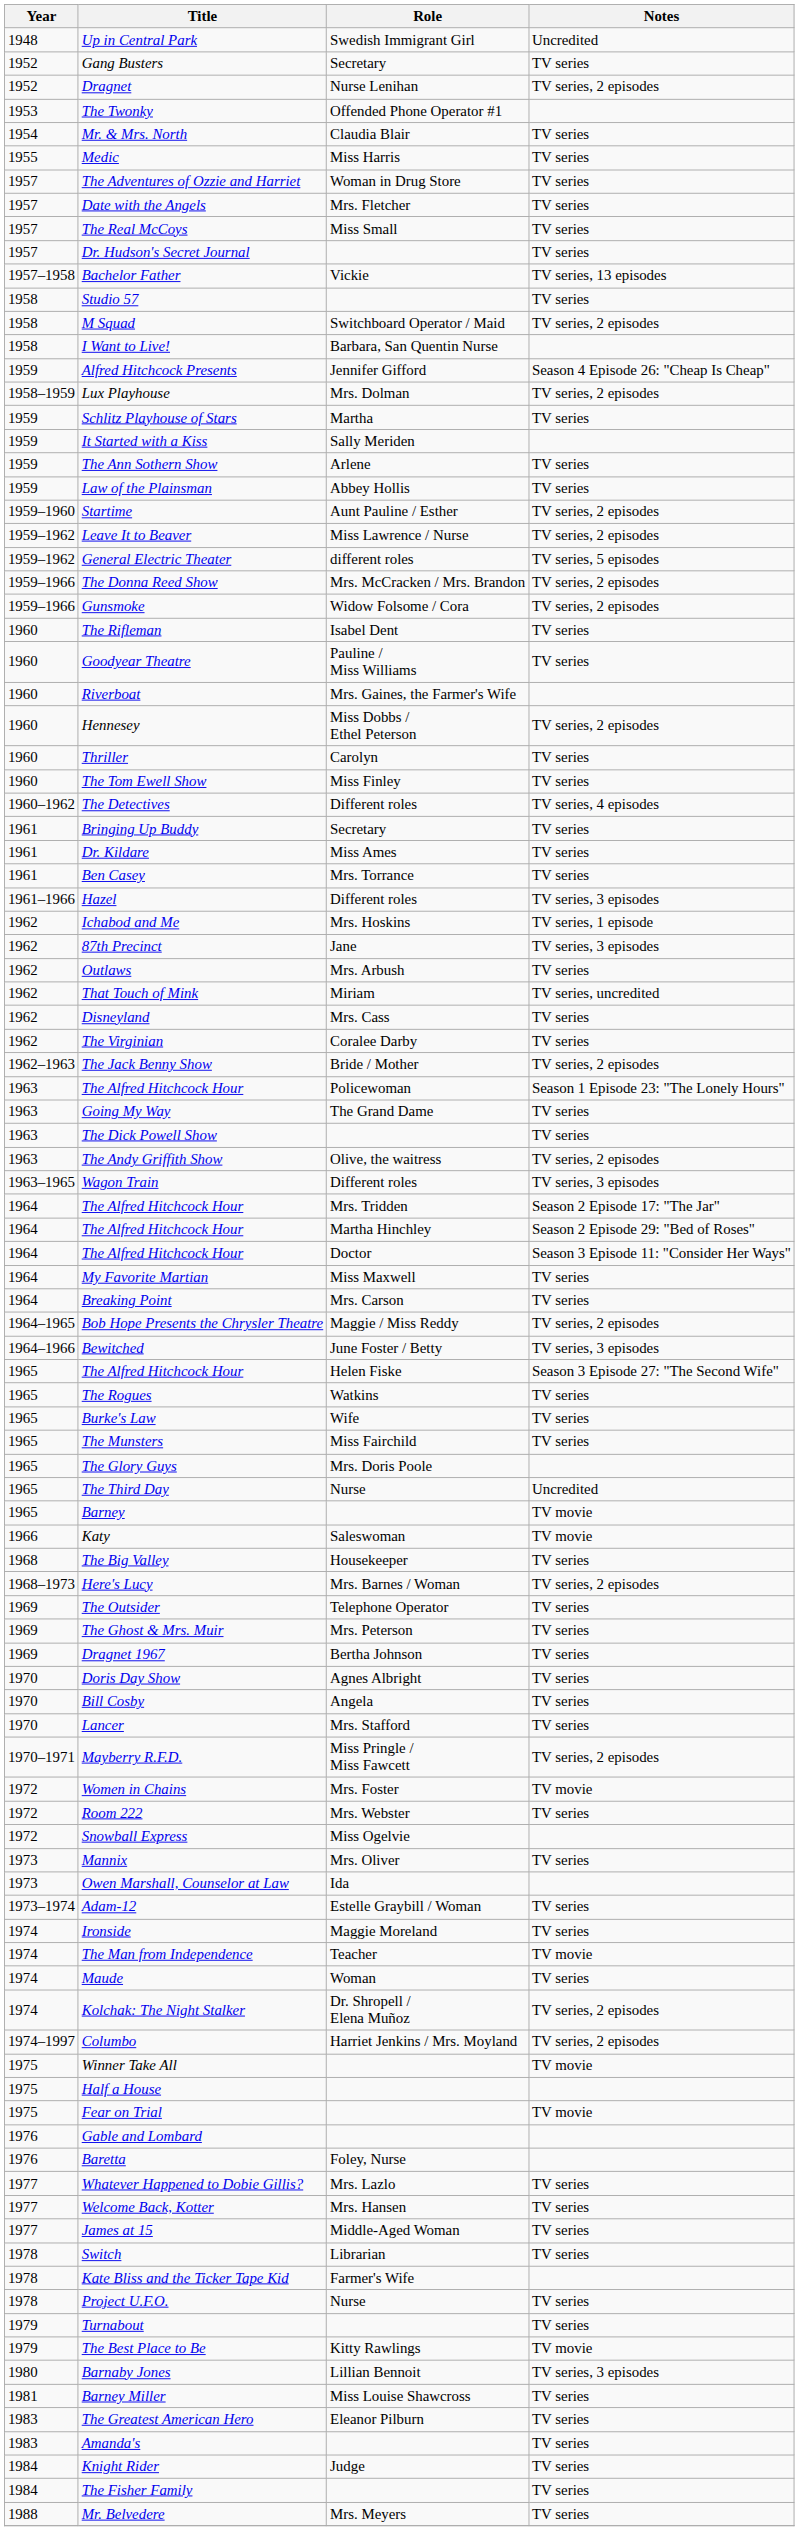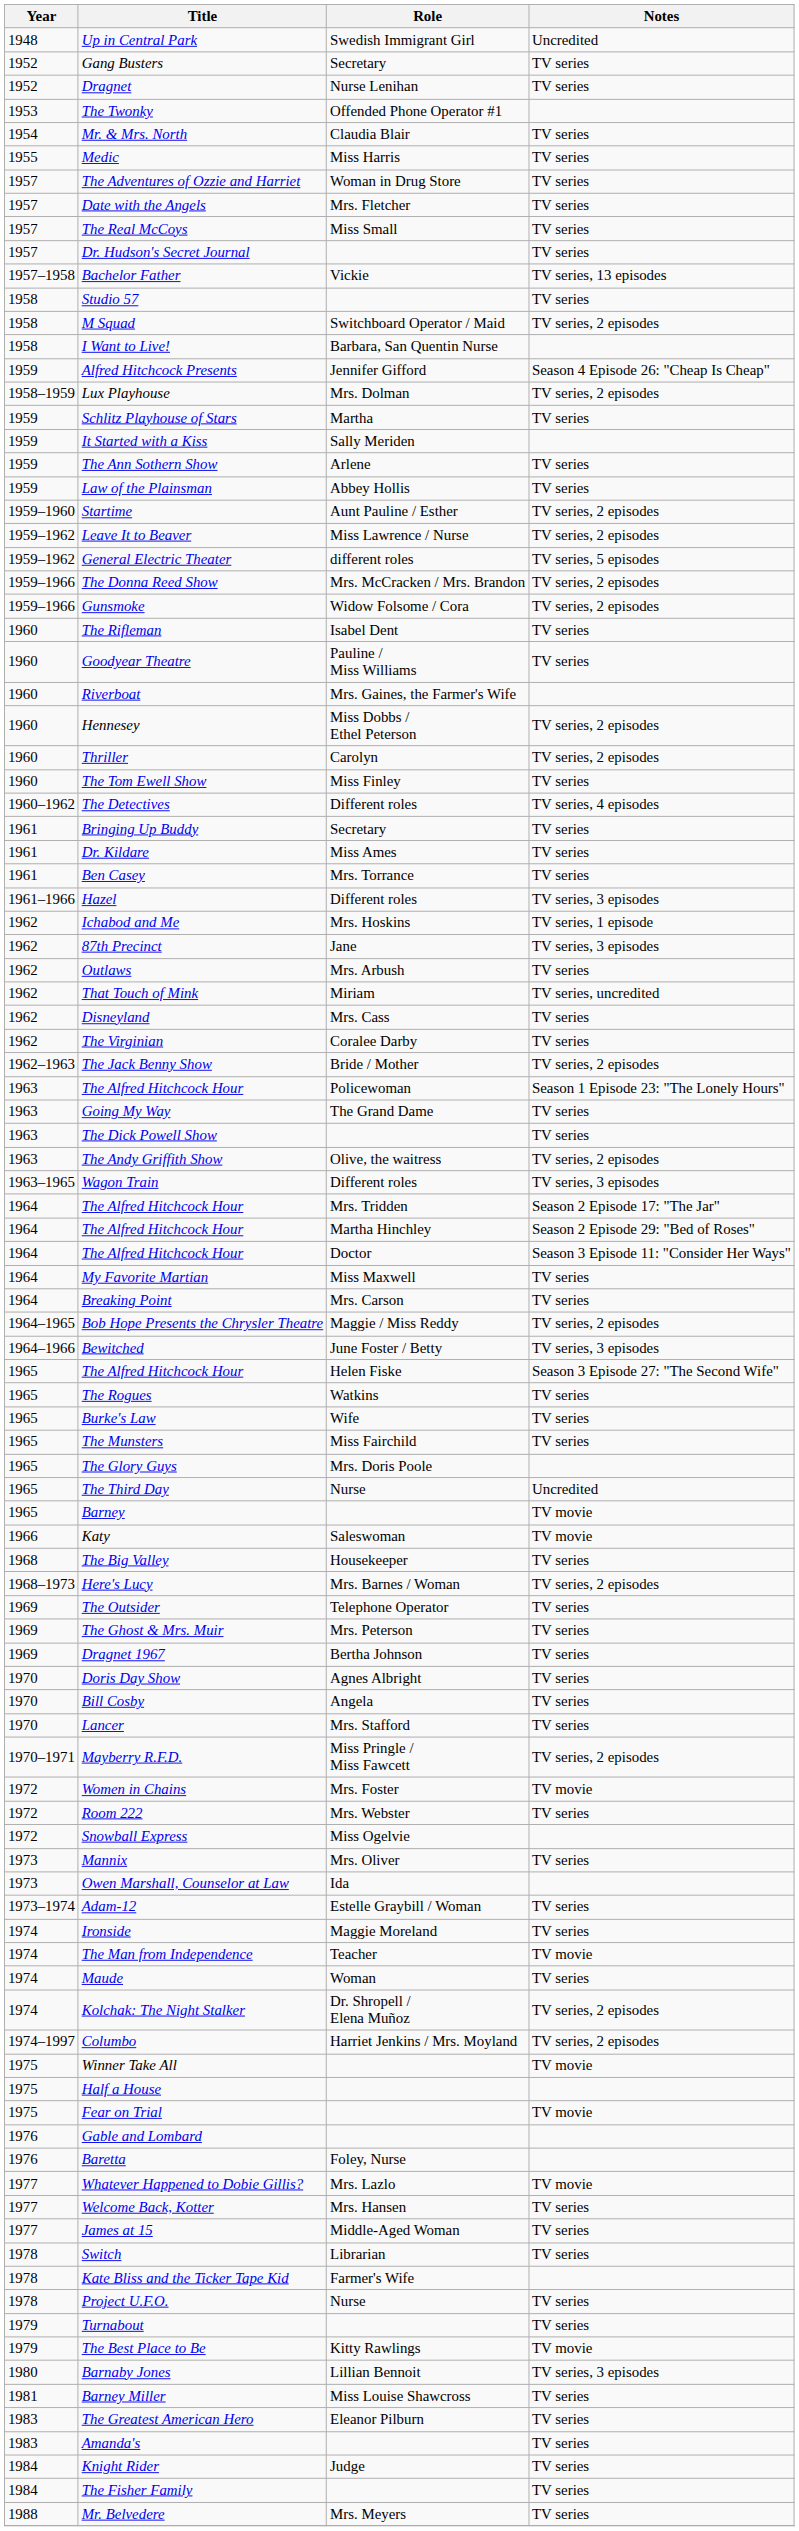Dragnet | Notes: TV series, 2 episodes -> TV series
Thriller | Notes: TV series -> TV series, 2 episodes
Whatever Happened to Dobie Gillis? | Notes: TV series -> TV movie
